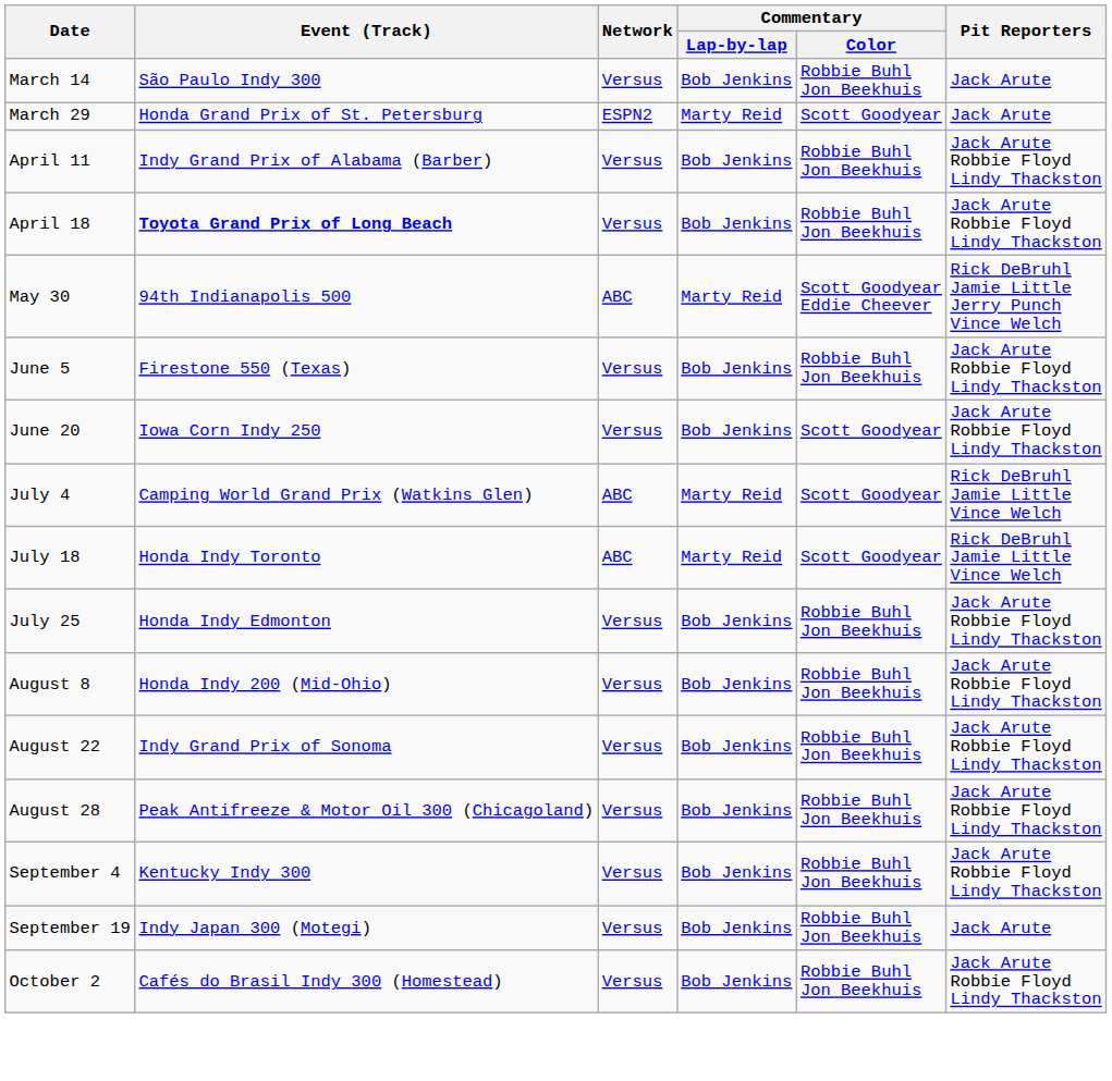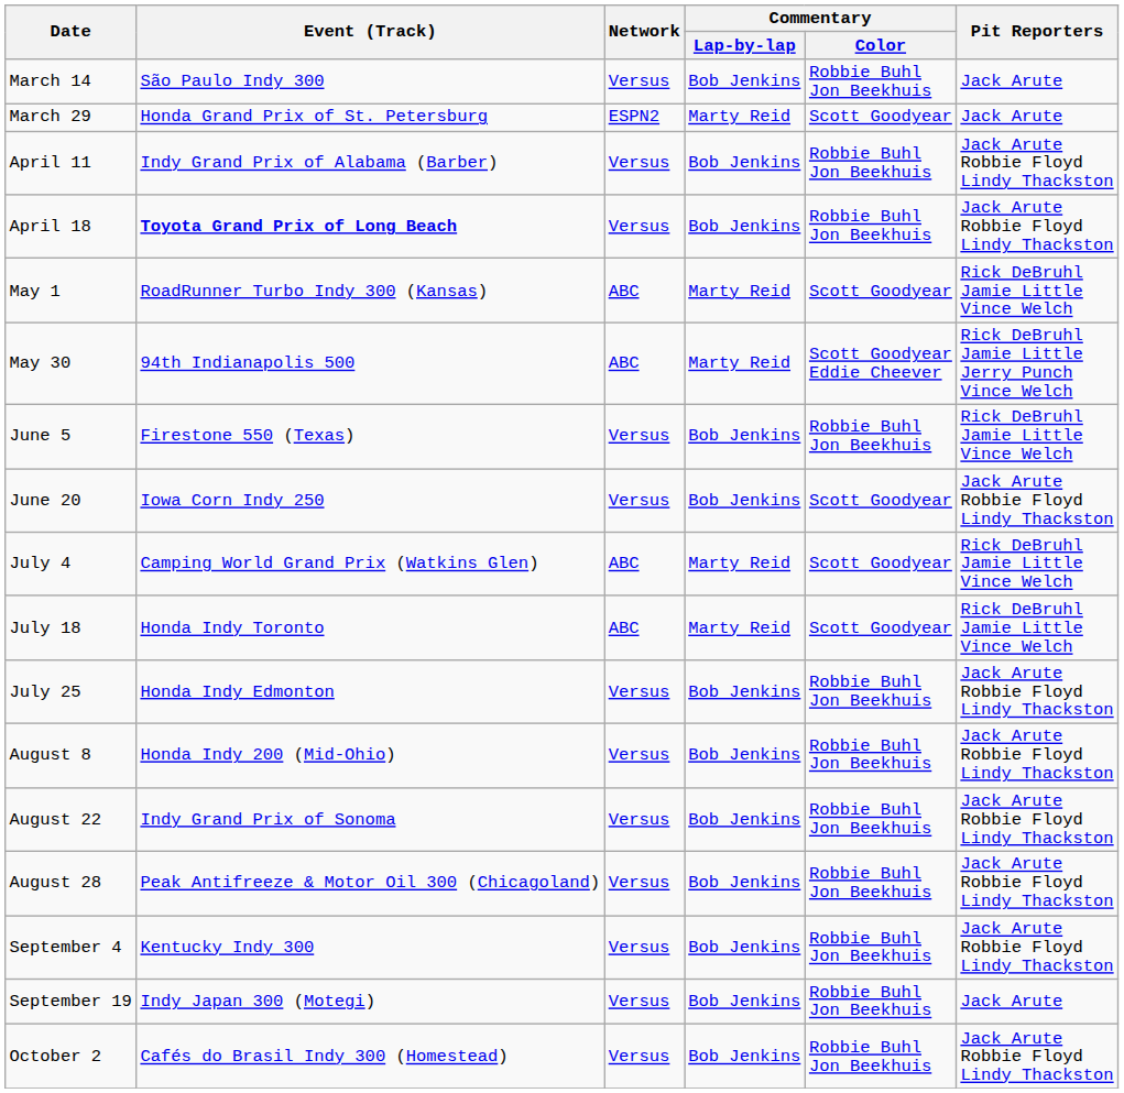+ row: May 1 | RoadRunner Turbo Indy 300 (Kansas) | ABC | Marty Reid | Scott Goodyear | Rick DeBruhl Jamie Little Vince Welch
June 5 | Pit Reporters: Jack Arute Robbie Floyd Lindy Thackston -> Rick DeBruhl Jamie Little Vince Welch
